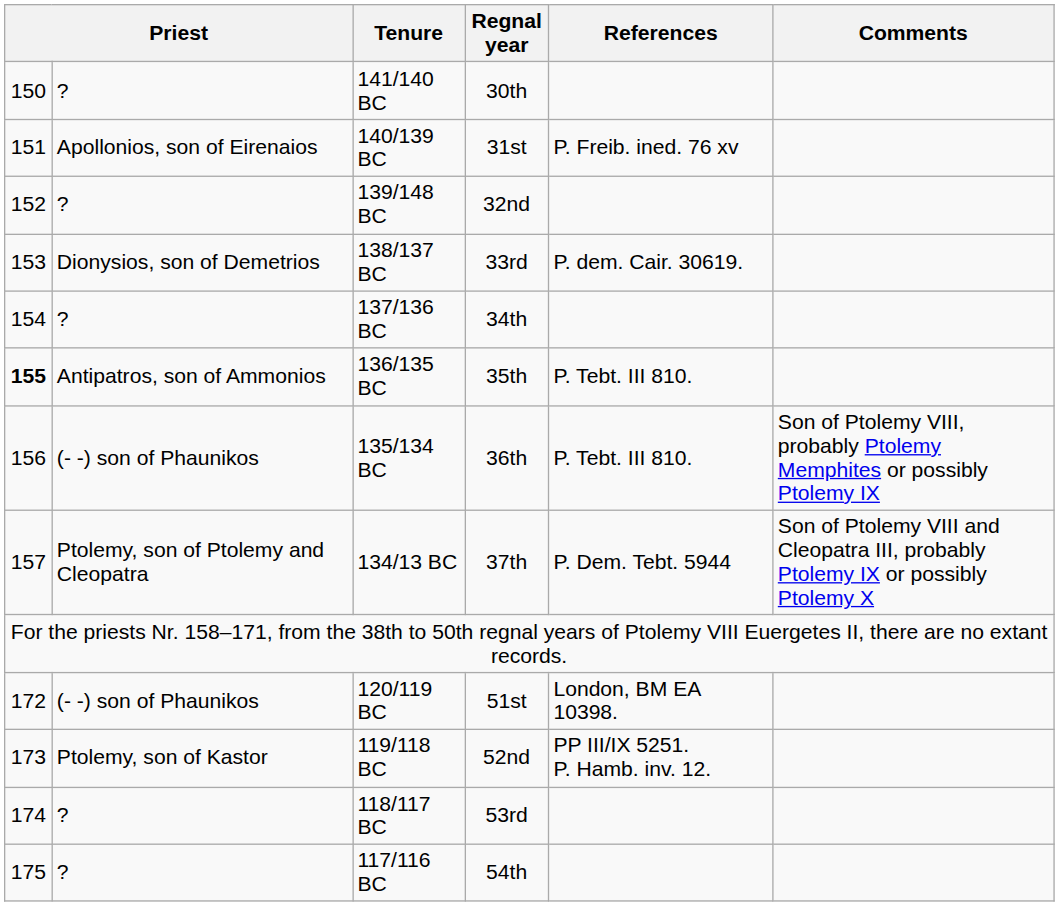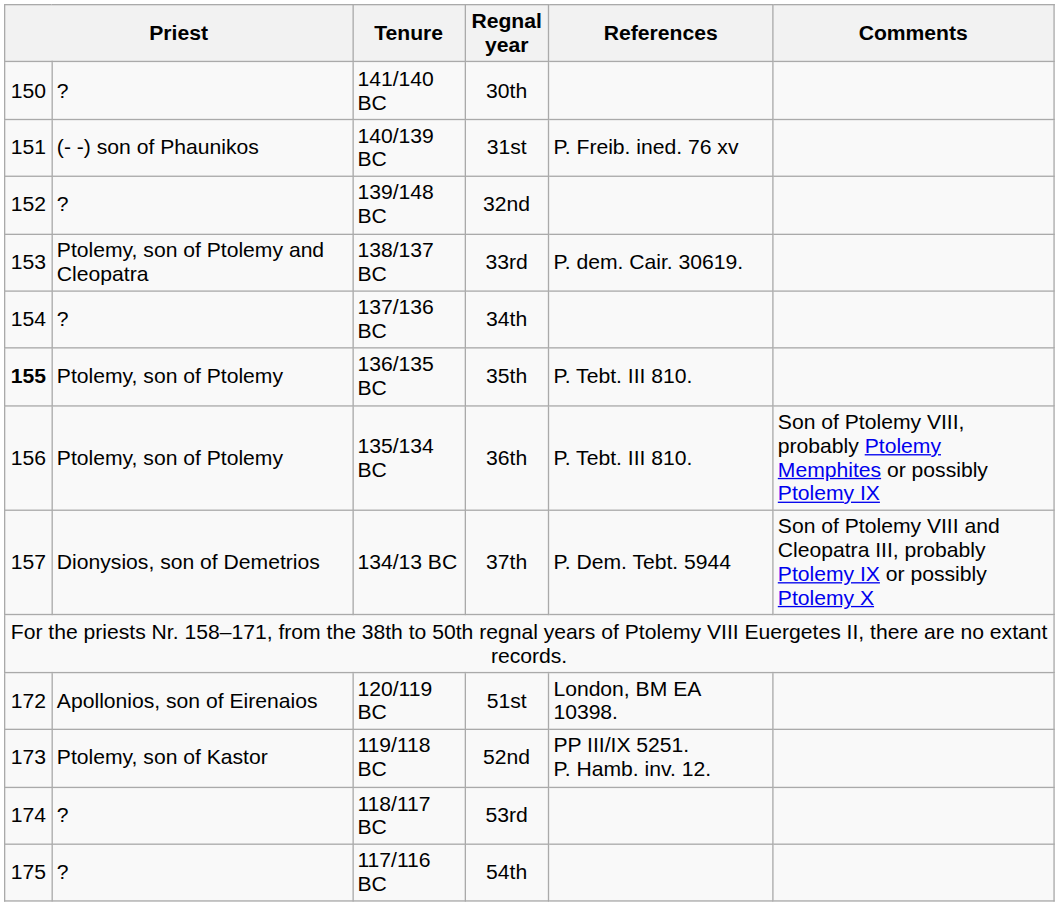140/139 BC | column 2: Apollonios, son of Eirenaios -> (- -) son of Phaunikos
138/137 BC | column 2: Dionysios, son of Demetrios -> Ptolemy, son of Ptolemy and Cleopatra
136/135 BC | column 2: Antipatros, son of Ammonios -> Ptolemy, son of Ptolemy
135/134 BC | column 2: (- -) son of Phaunikos -> Ptolemy, son of Ptolemy
134/13 BC | column 2: Ptolemy, son of Ptolemy and Cleopatra -> Dionysios, son of Demetrios
120/119 BC | column 2: (- -) son of Phaunikos -> Apollonios, son of Eirenaios
